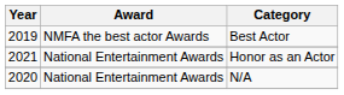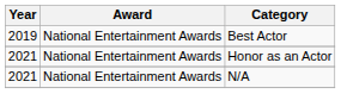Best Actor | Award: NMFA the best actor Awards -> National Entertainment Awards
N/A | Year: 2020 -> 2021
